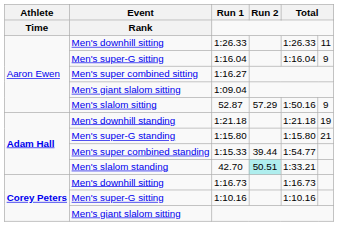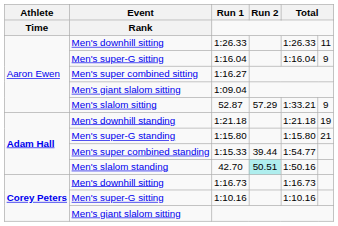52.87 | column 5: 1:50.16 -> 1:33.21
42.70 | column 5: 1:33.21 -> 1:50.16
